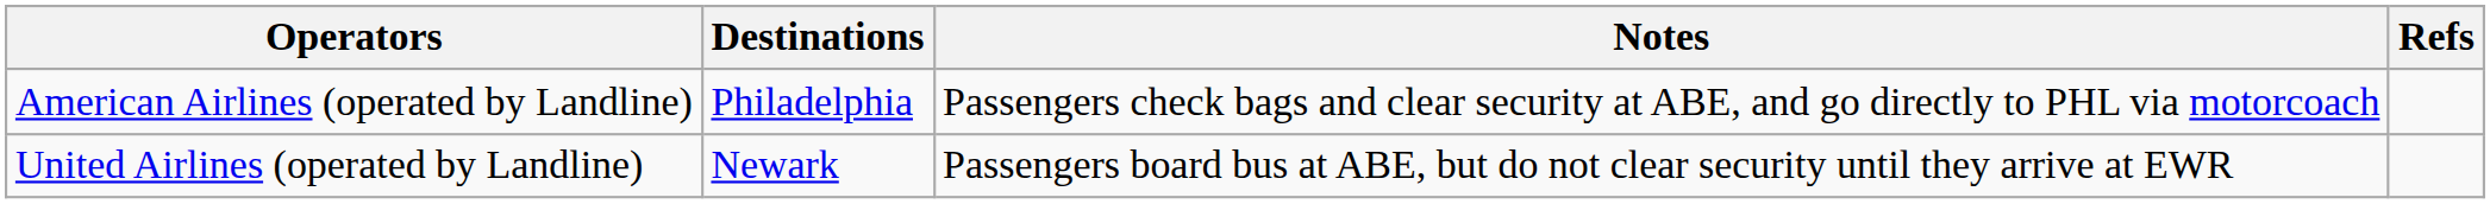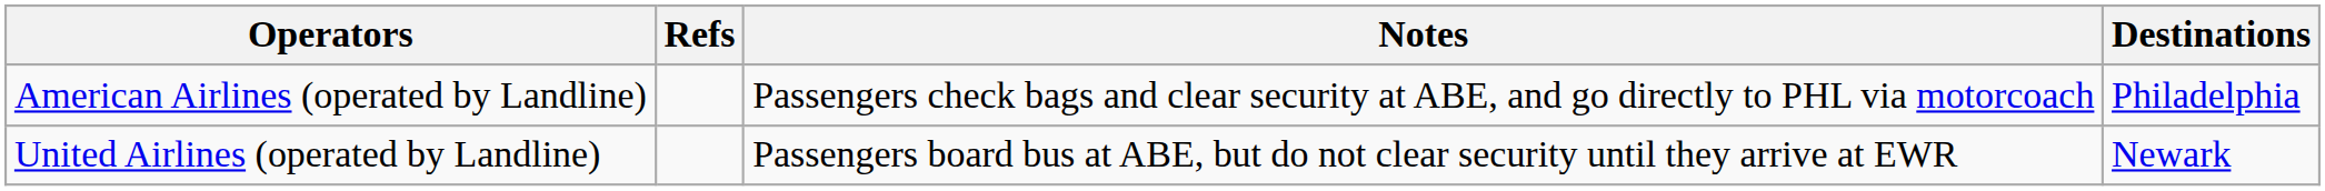columns swapped: Destinations <-> Refs
